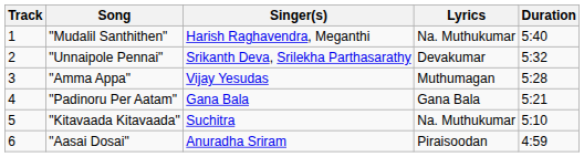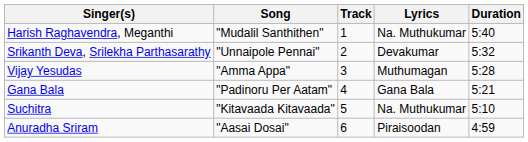columns swapped: Track <-> Singer(s)
